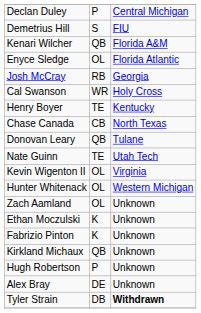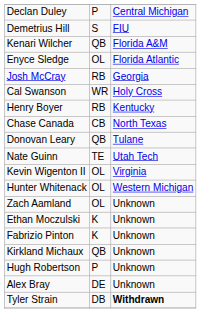Henry Boyer | column 2: TE -> RB
